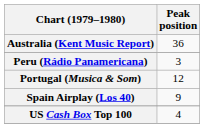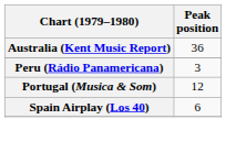Spain Airplay (Los 40) | Peak position: 9 -> 6
- row: US Cash Box Top 100 | 4
